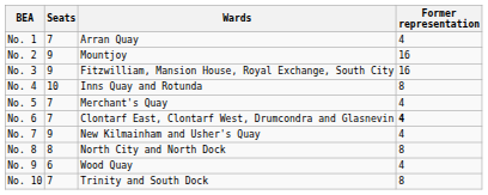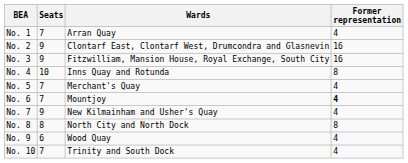No. 2 | Wards: Mountjoy -> Clontarf East, Clontarf West, Drumcondra and Glasnevin
No. 6 | Wards: Clontarf East, Clontarf West, Drumcondra and Glasnevin -> Mountjoy
No. 10 | Former representation: 8 -> 4
